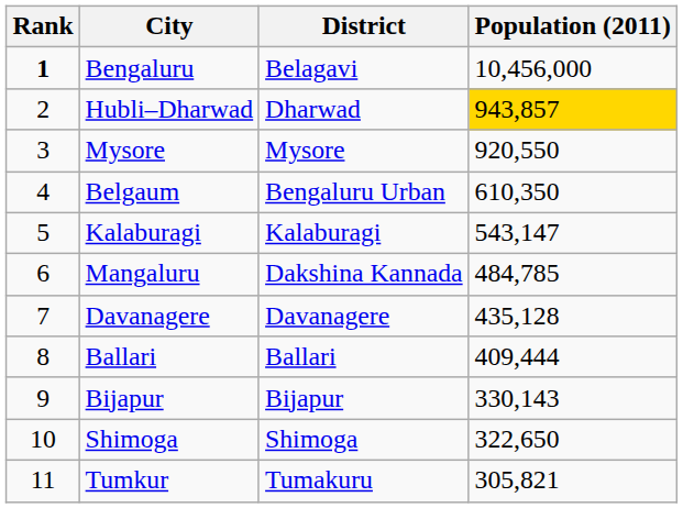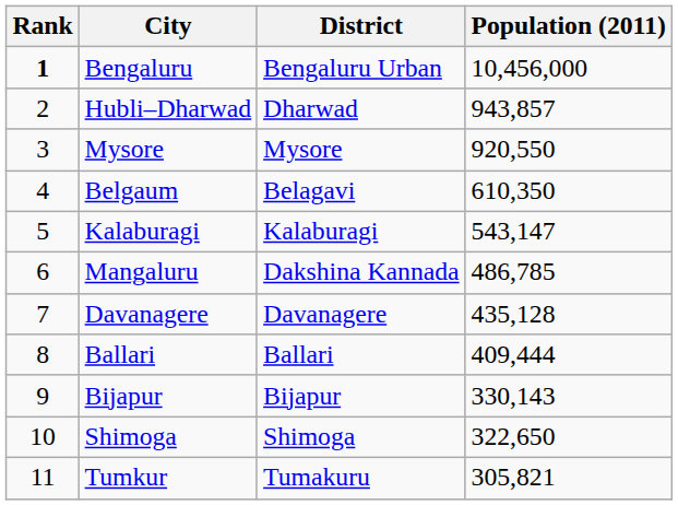Bengaluru | District: Belagavi -> Bengaluru Urban
Hubli–Dharwad | Population (2011): gold background -> no background
Belgaum | District: Bengaluru Urban -> Belagavi
Mangaluru | Population (2011): 484,785 -> 486,785
